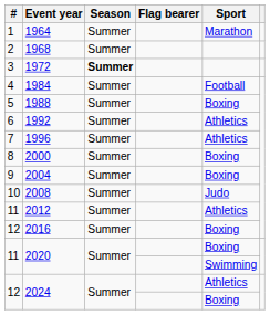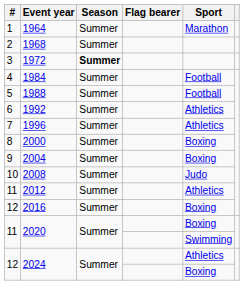1988 | Sport: Boxing -> Football
